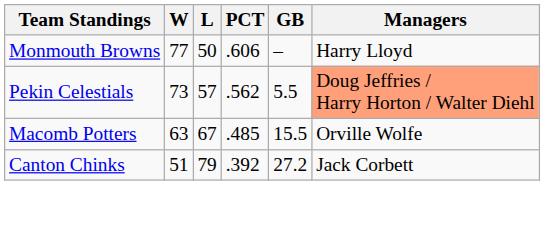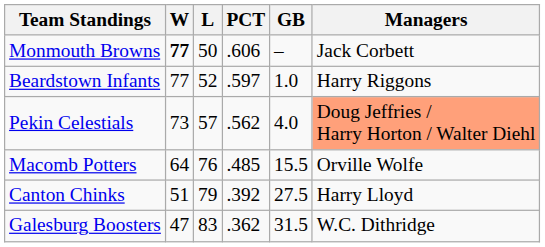Monmouth Browns | W: normal -> bold
Monmouth Browns | Managers: Harry Lloyd -> Jack Corbett
+ row: Beardstown Infants | 77 | 52 | .597 | 1.0 | Harry Riggons
Pekin Celestials | GB: 5.5 -> 4.0
Macomb Potters | W: 63 -> 64
Macomb Potters | L: 67 -> 76
Canton Chinks | GB: 27.2 -> 27.5
Canton Chinks | Managers: Jack Corbett -> Harry Lloyd
+ row: Galesburg Boosters | 47 | 83 | .362 | 31.5 | W.C. Dithridge
